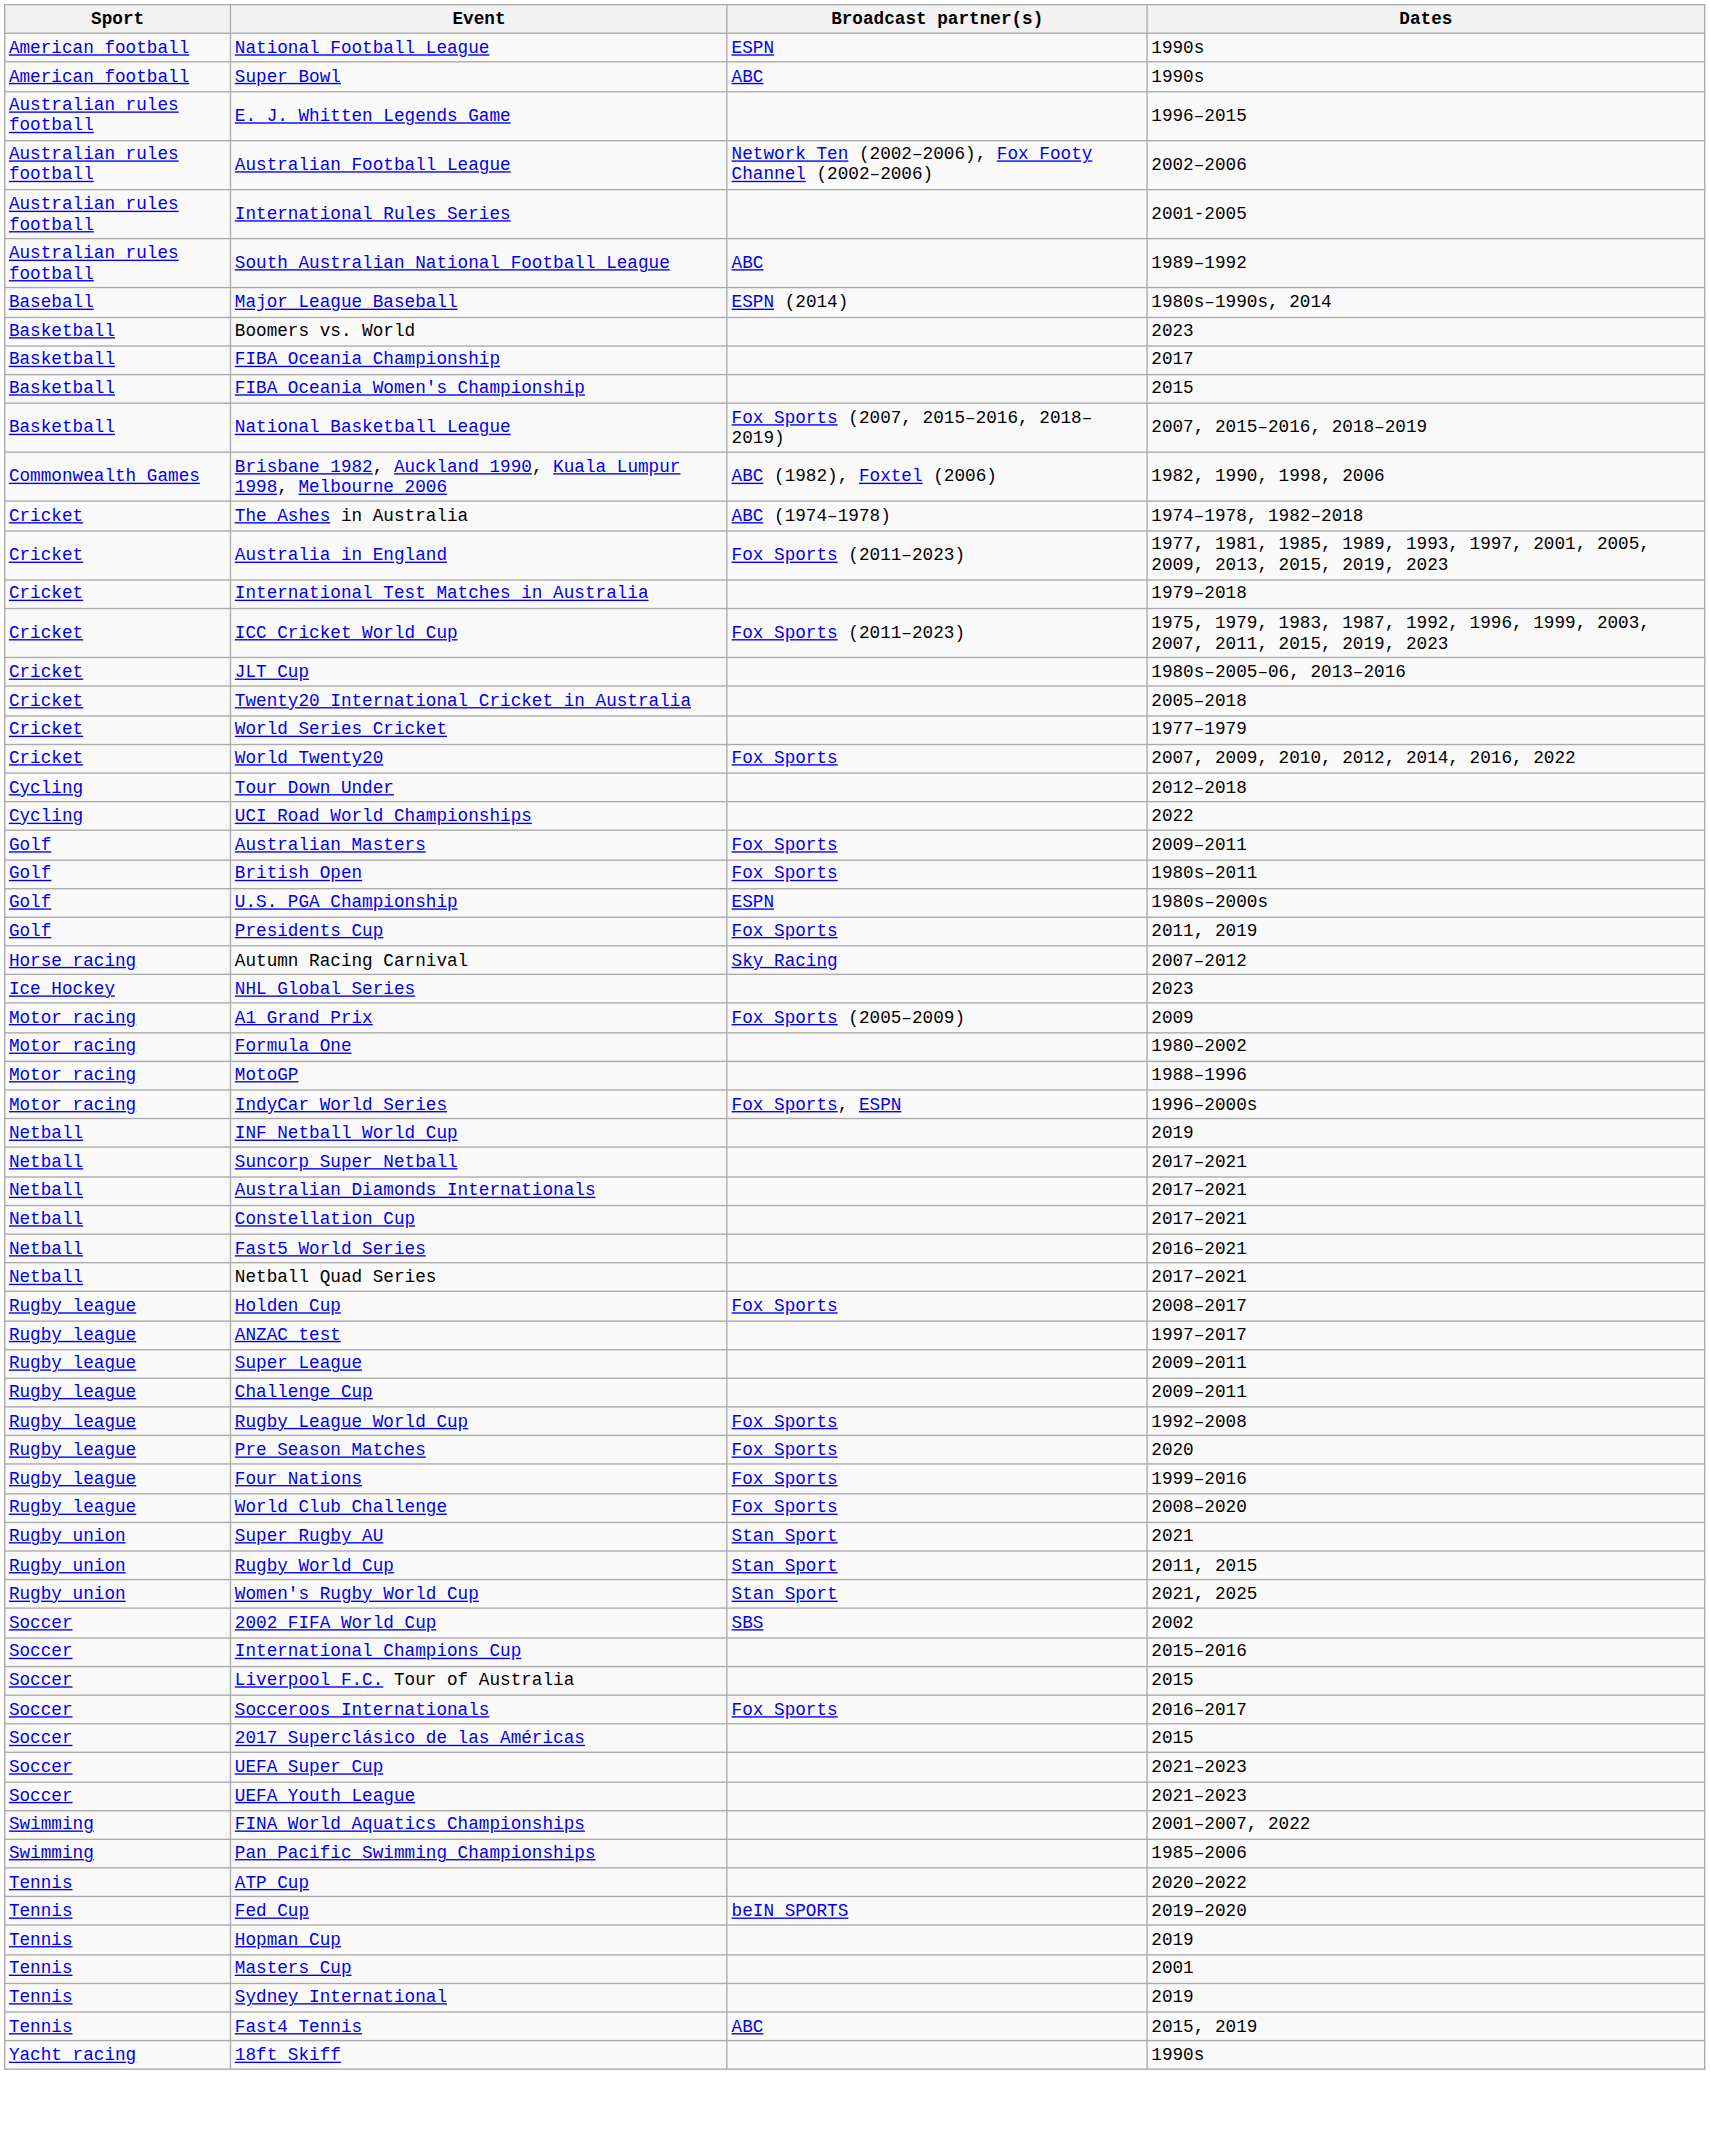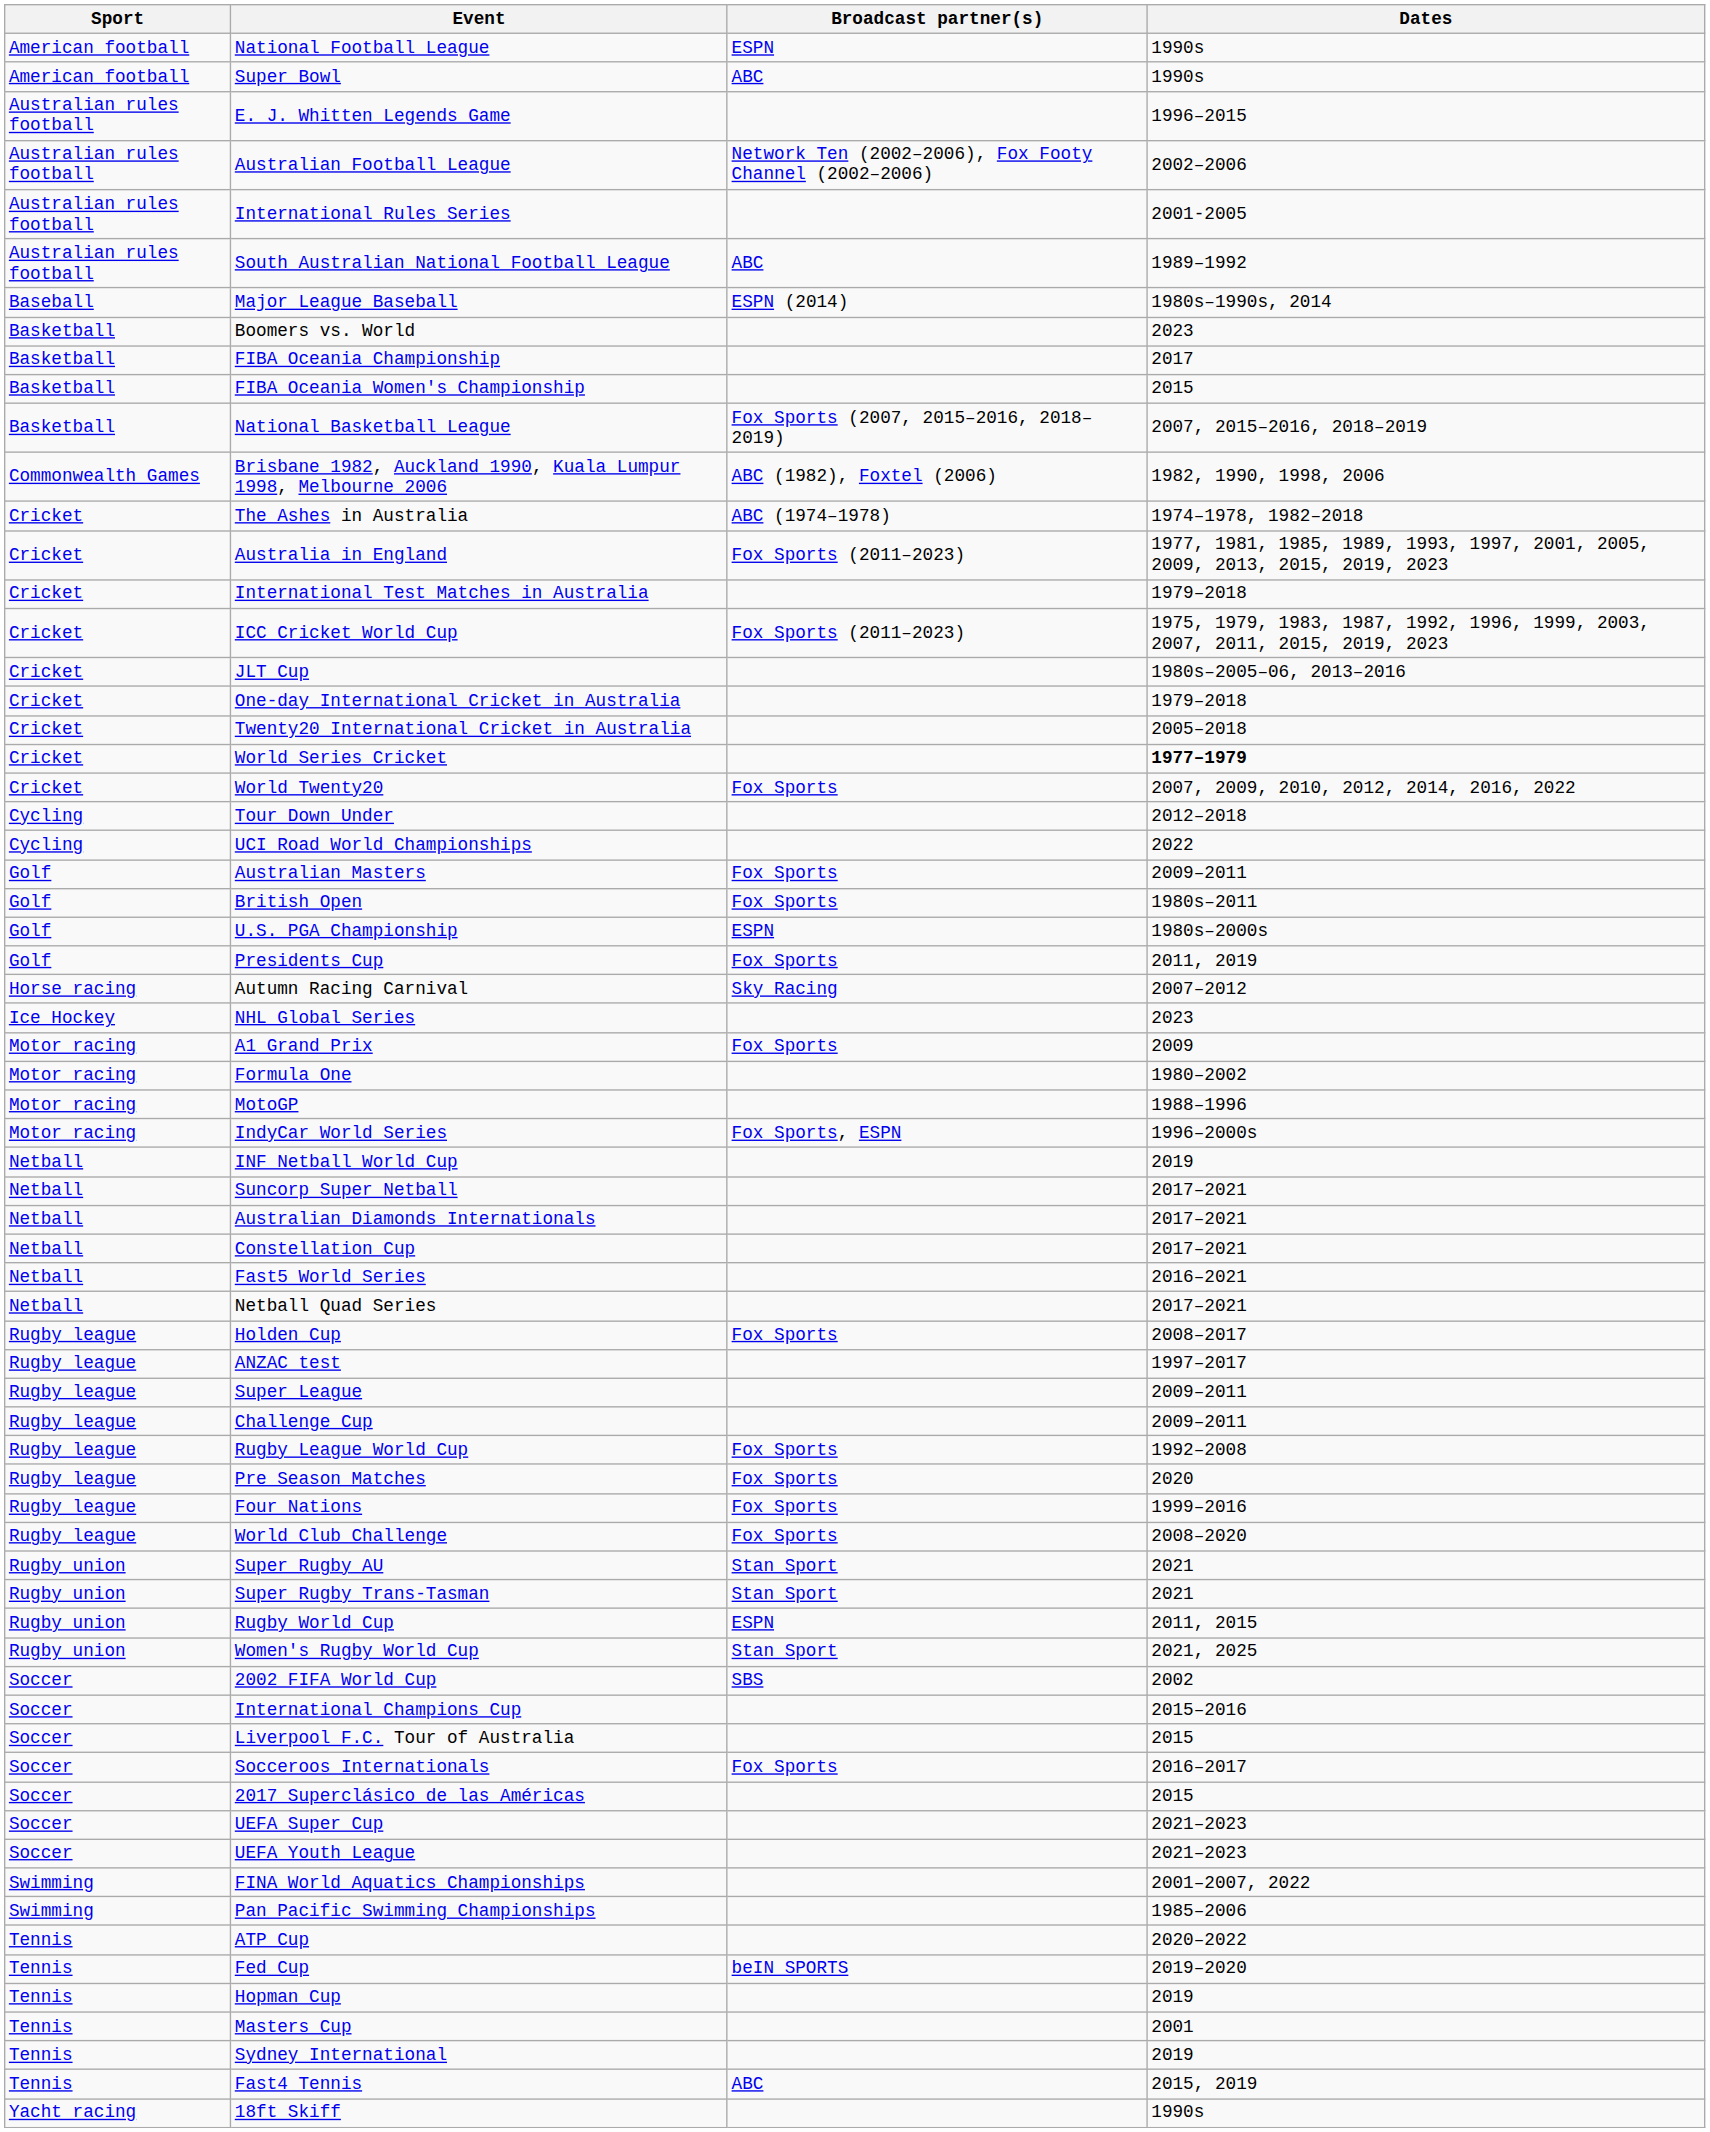+ row: Cricket | One-day International Cricket in Australia | 1979–2018
World Series Cricket | Dates: normal -> bold
A1 Grand Prix | Broadcast partner(s): Fox Sports (2005–2009) -> Fox Sports
+ row: Rugby union | Super Rugby Trans-Tasman | Stan Sport | 2021
Rugby World Cup | Broadcast partner(s): Stan Sport -> ESPN
